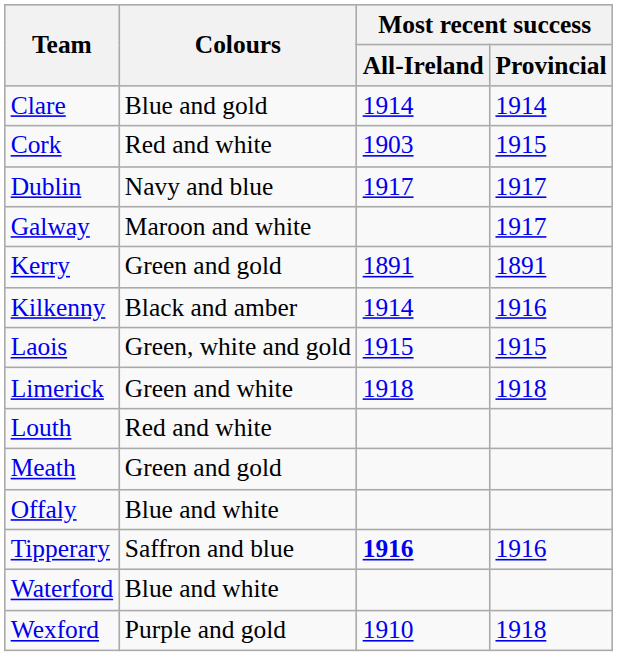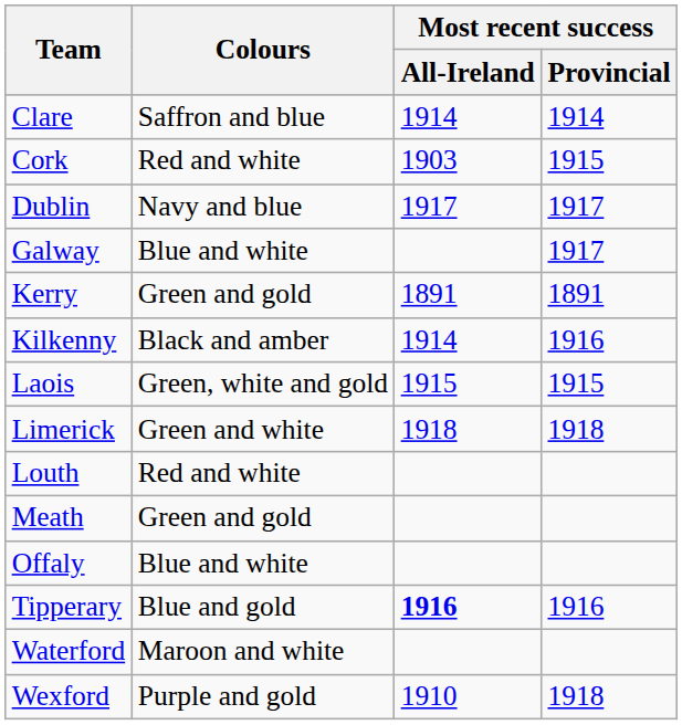Clare | Colours: Blue and gold -> Saffron and blue
Galway | Colours: Maroon and white -> Blue and white
Tipperary | Colours: Saffron and blue -> Blue and gold
Waterford | Colours: Blue and white -> Maroon and white
